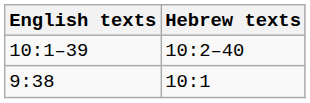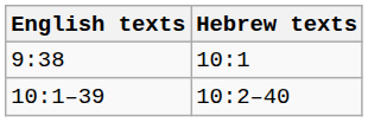rows swapped: 9:38 <-> 10:1–39
